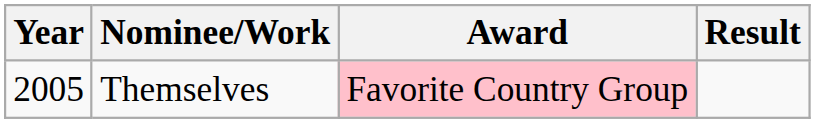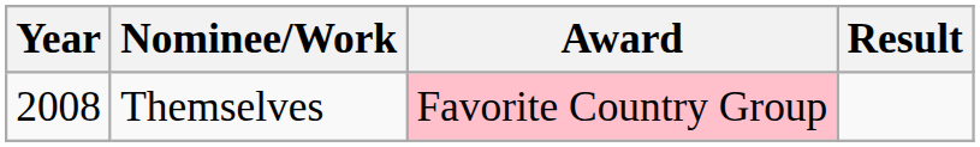Themselves | Year: 2005 -> 2008
